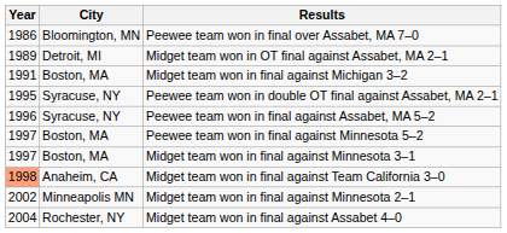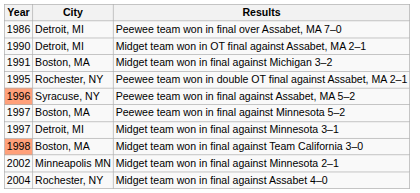Peewee team won in final over Assabet, MA 7–0 | City: Bloomington, MN -> Detroit, MI
Midget team won in OT final against Assabet, MA 2–1 | Year: 1989 -> 1990
Peewee team won in double OT final against Assabet, MA 2–1 | City: Syracuse, NY -> Rochester, NY
Peewee team won in final against Assabet, MA 5–2 | Year: no background -> lightsalmon background
Midget team won in final against Minnesota 3–1 | City: Boston, MA -> Detroit, MI
Midget team won in final against Team California 3–0 | City: Anaheim, CA -> Boston, MA
